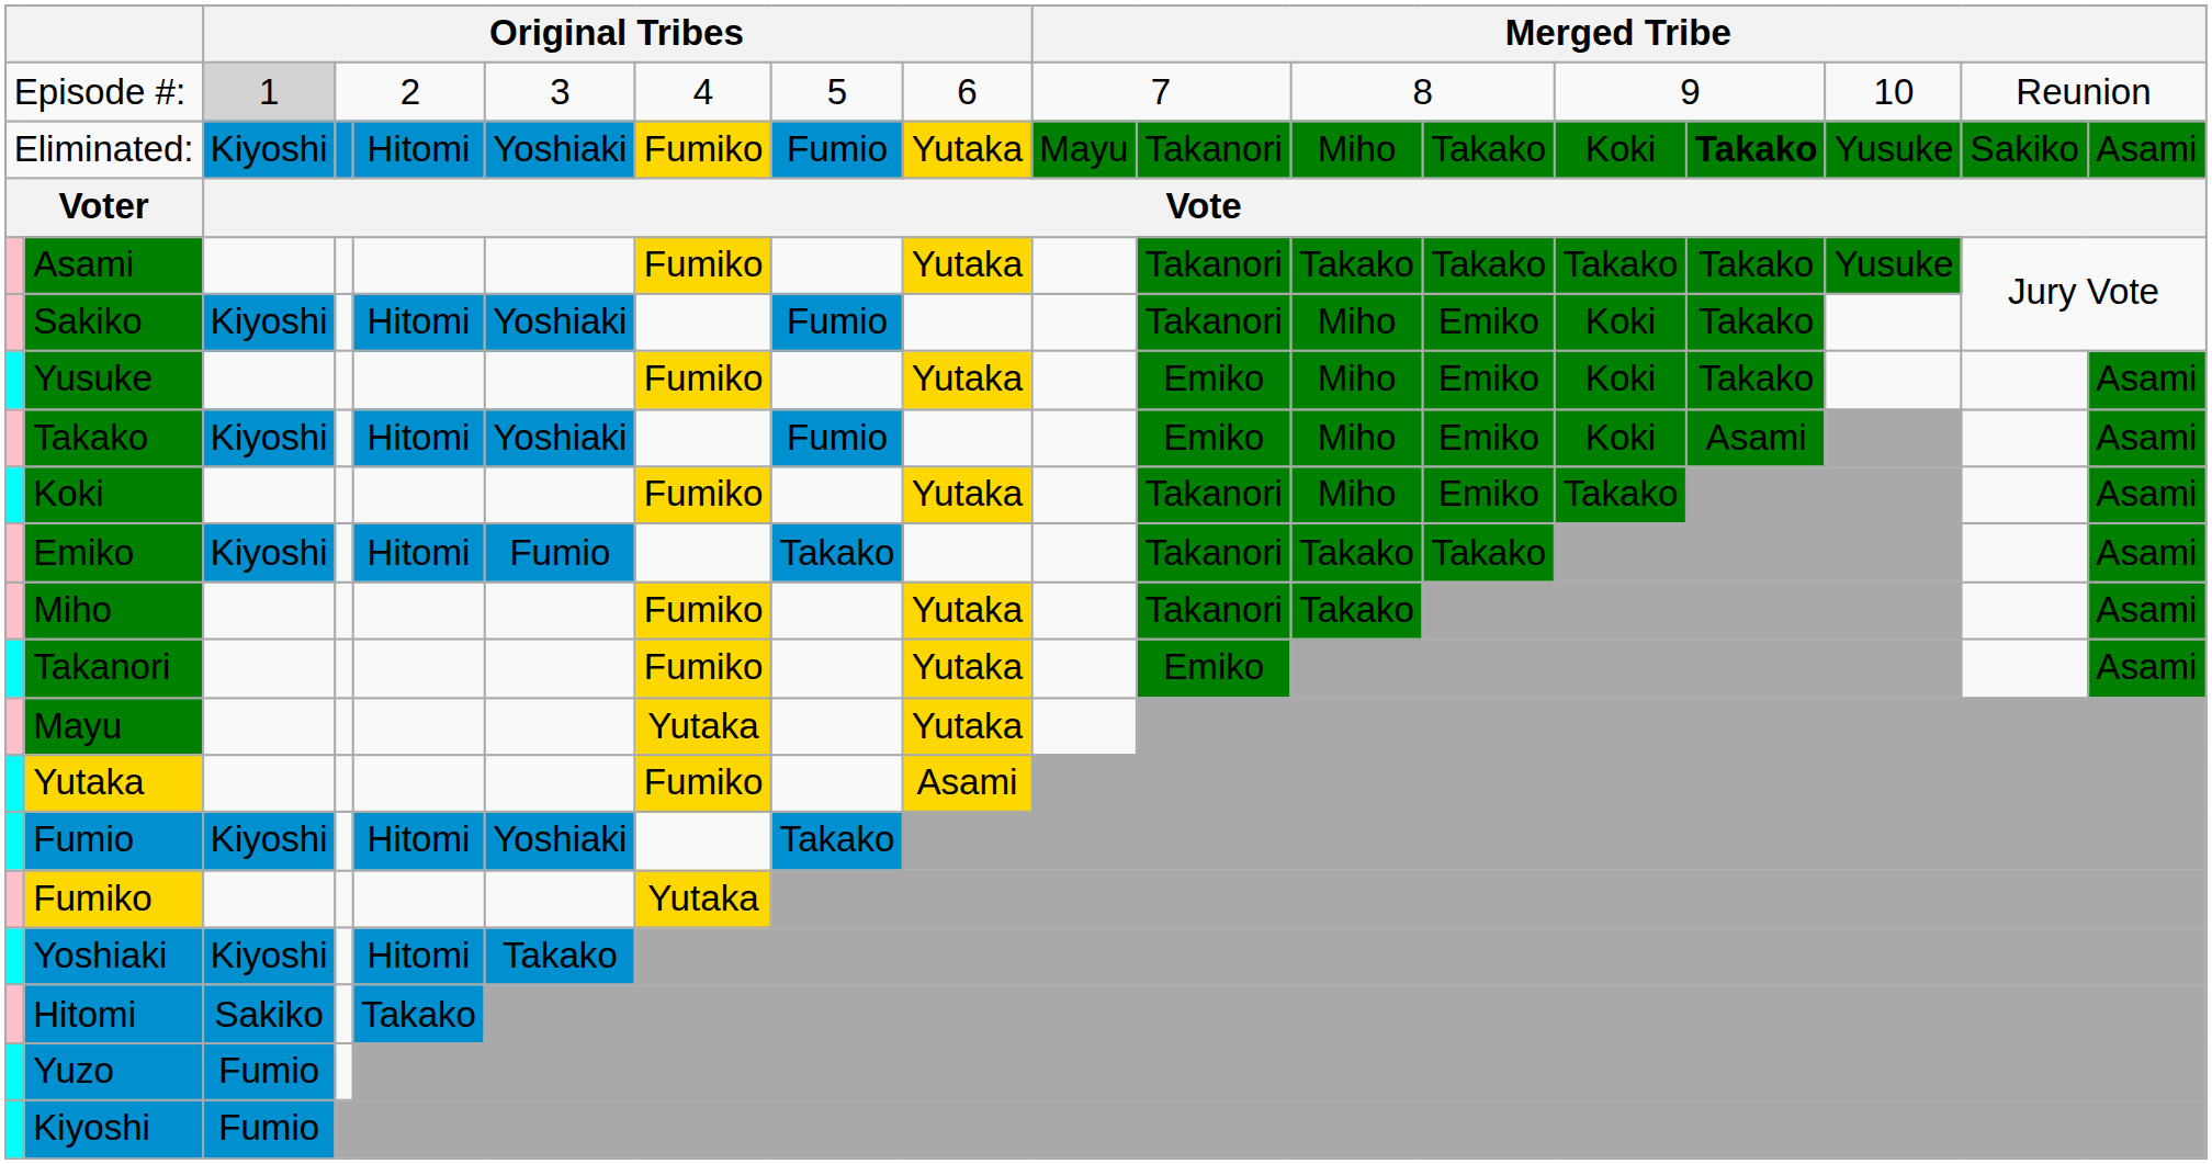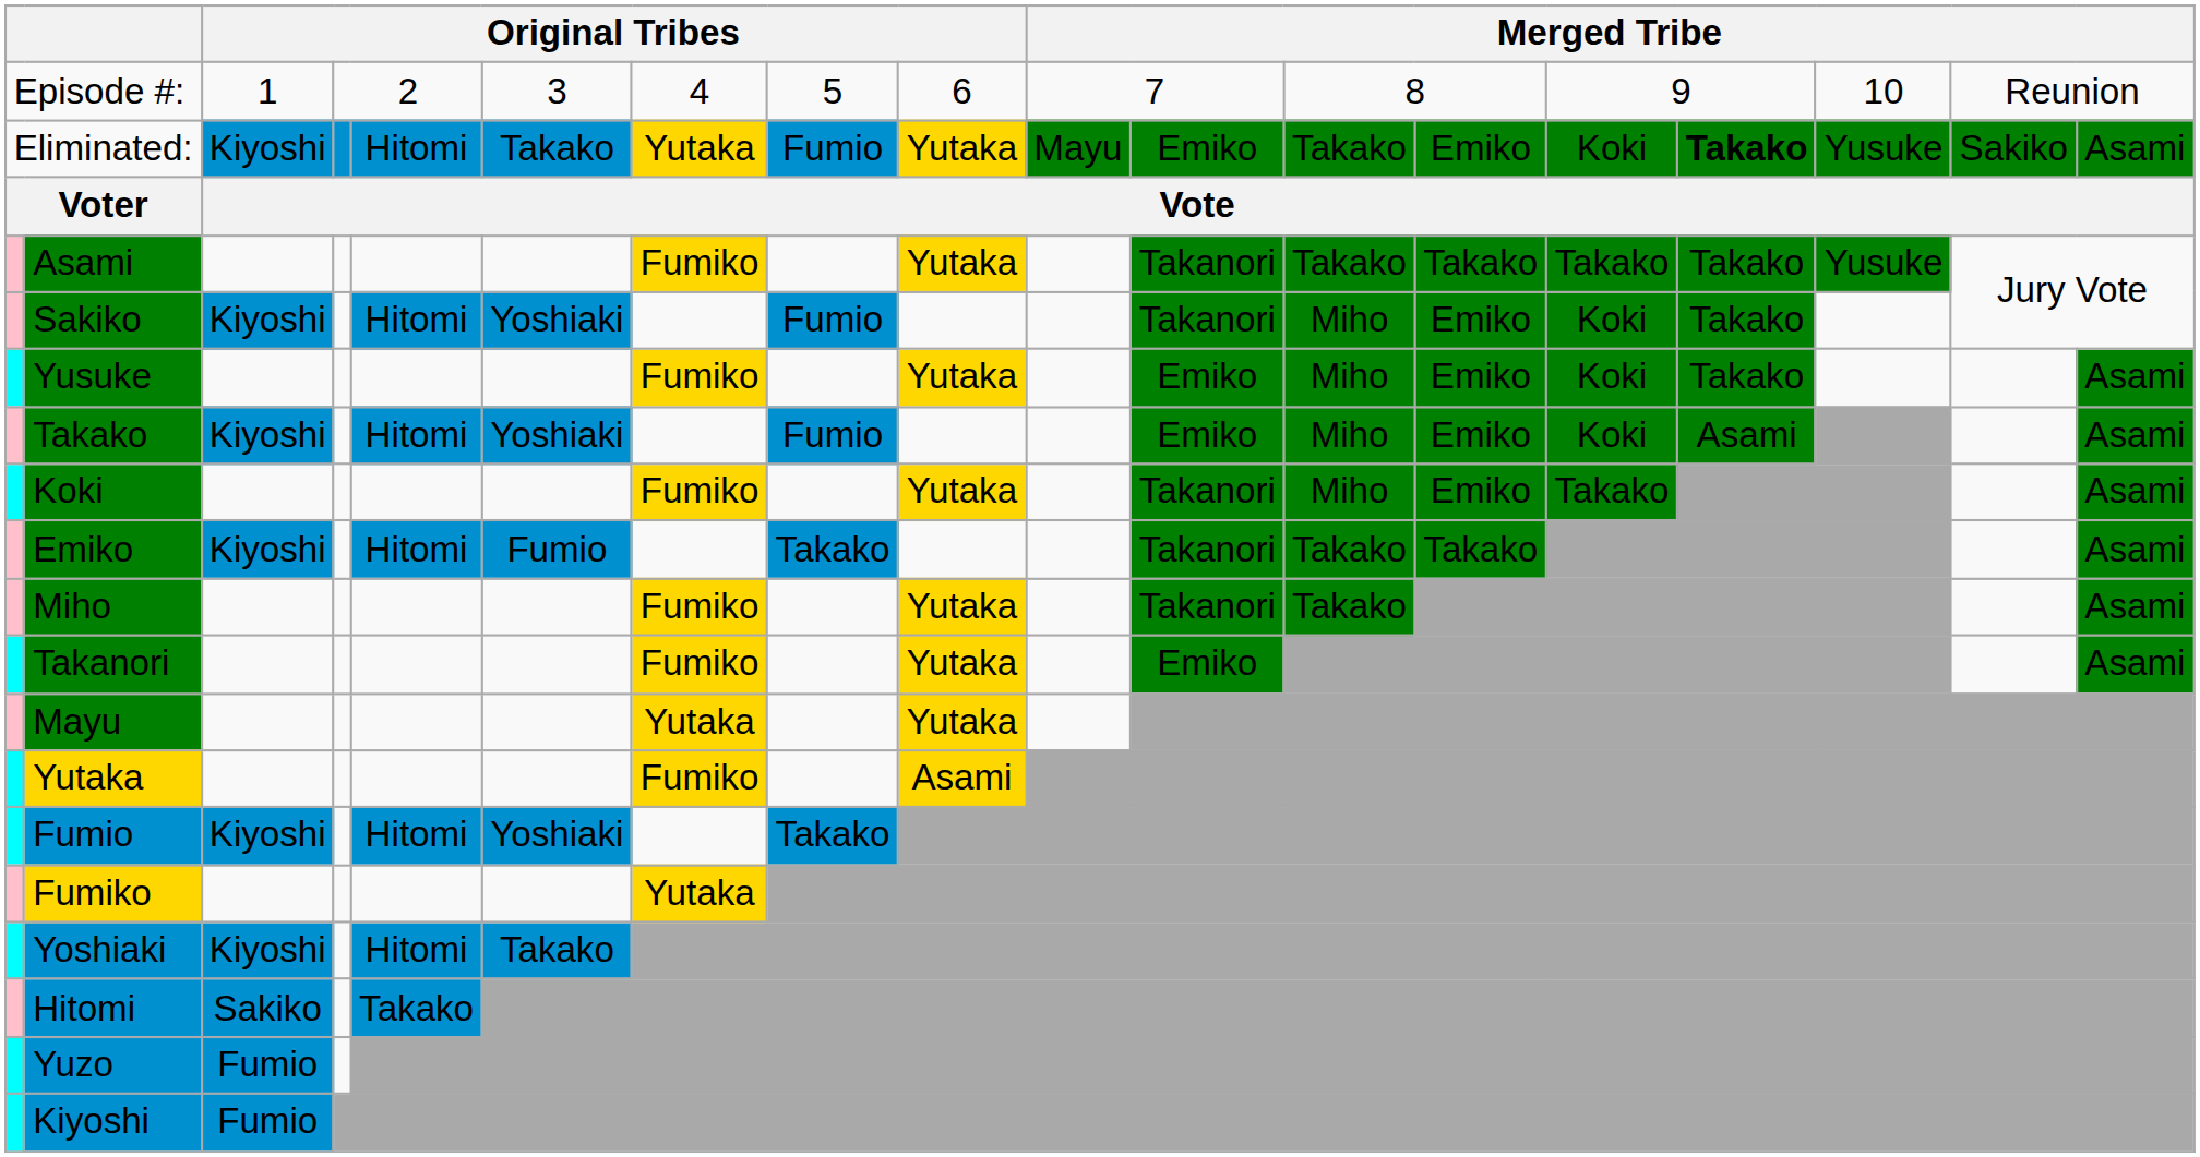Episode #: | column 3: lightgrey background -> no background
Eliminated: | column 6: Yoshiaki -> Takako
Eliminated: | column 7: Fumiko -> Yutaka
Eliminated: | column 11: Takanori -> Emiko
Eliminated: | column 12: Miho -> Takako
Eliminated: | column 13: Takako -> Emiko
